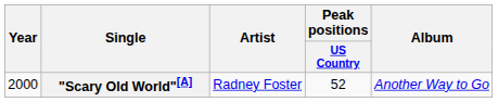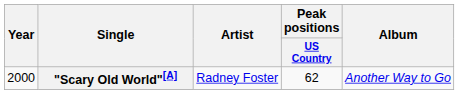"Scary Old World"[A] | Peak positions / US Country: 52 -> 62
